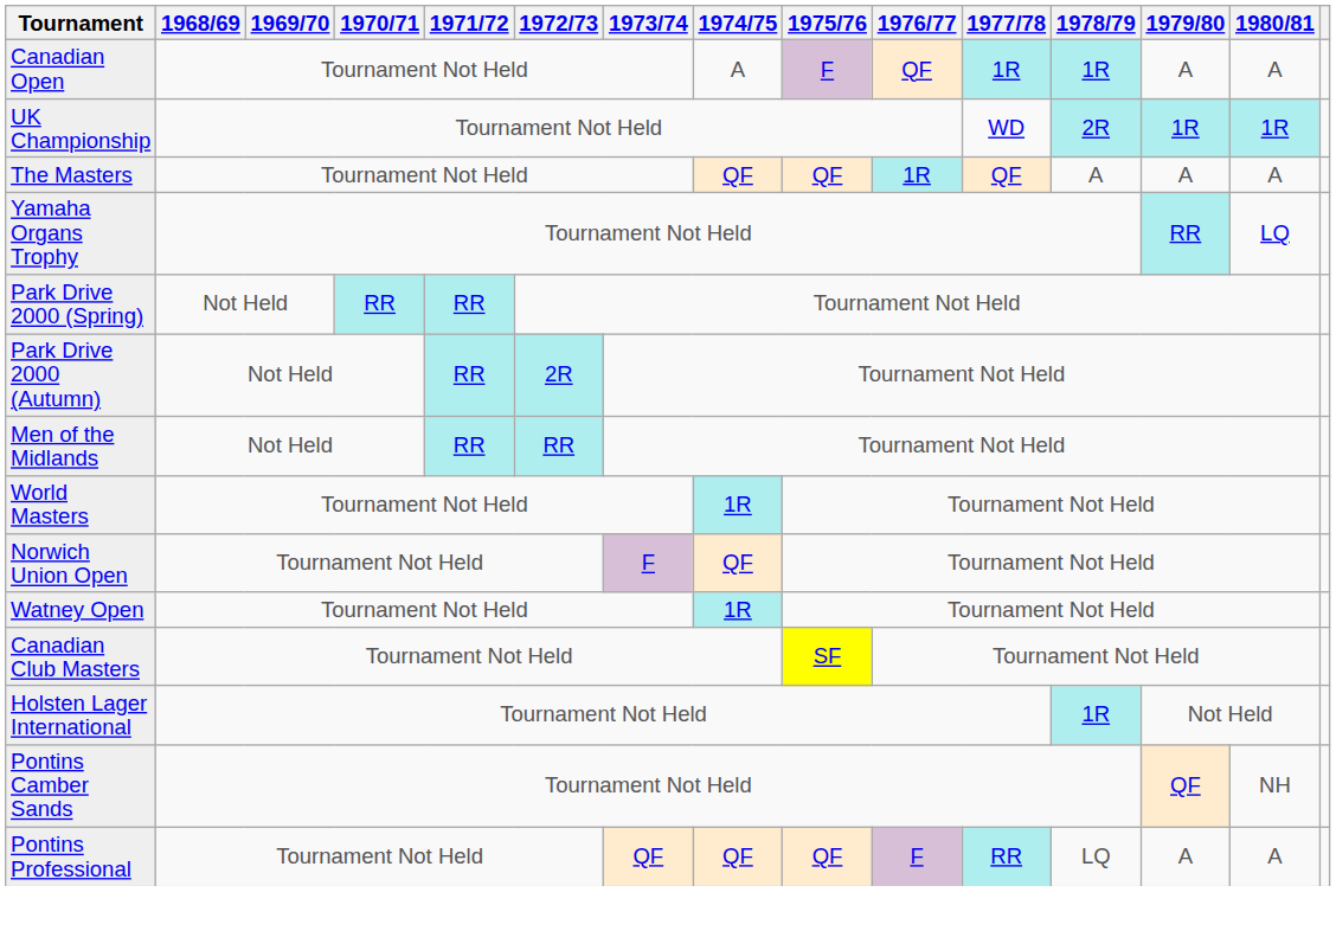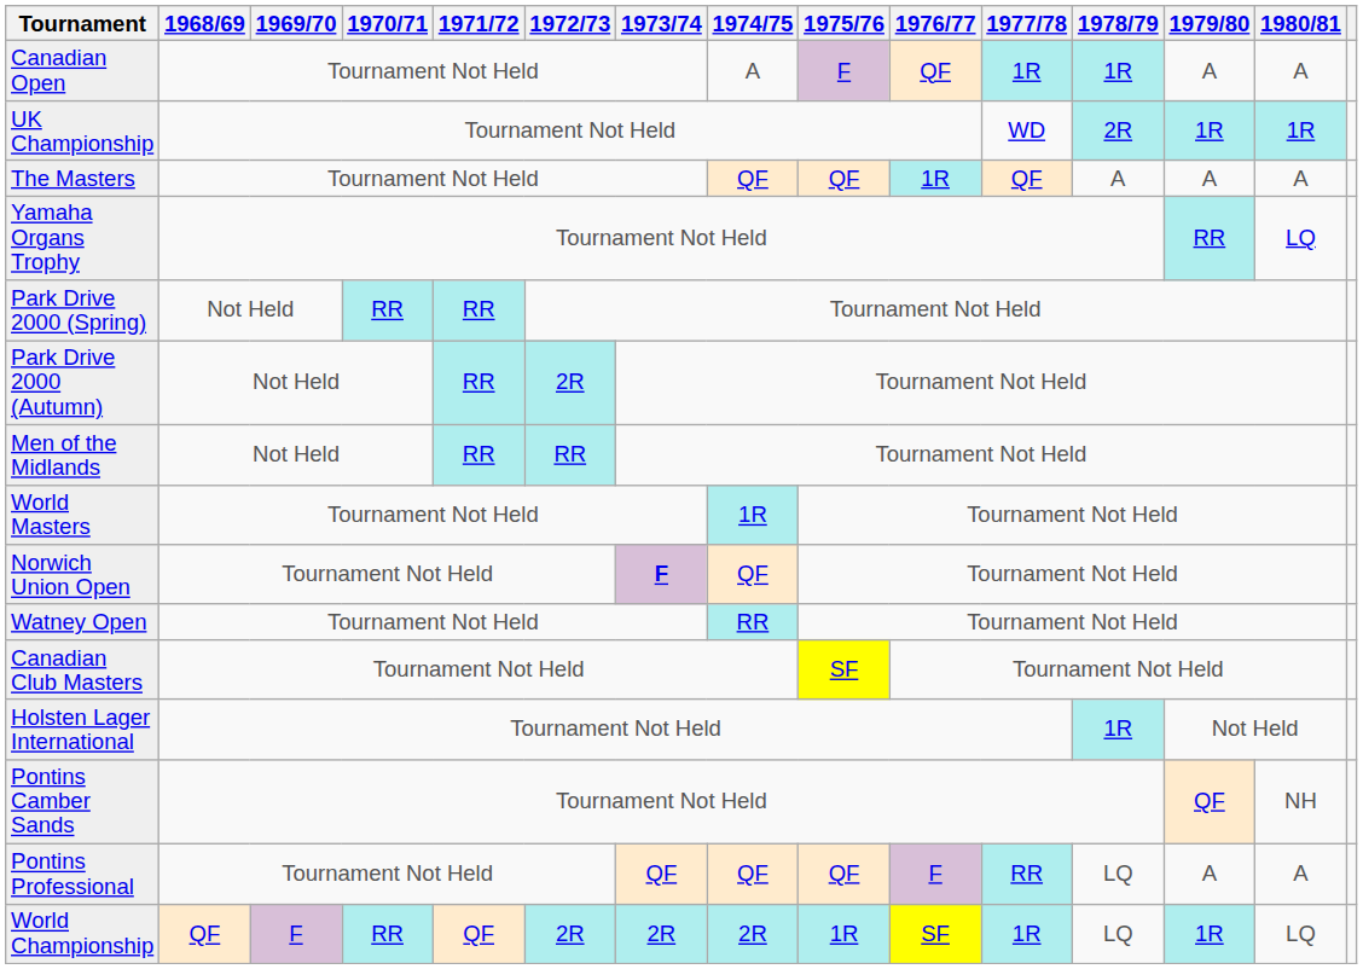Norwich Union Open | 1973/74: normal -> bold
Watney Open | 1974/75: 1R -> RR
+ row: World Championship | QF | F | RR | QF | 2R | 2R | 2R | 1R | SF | 1R | LQ | 1R | LQ
